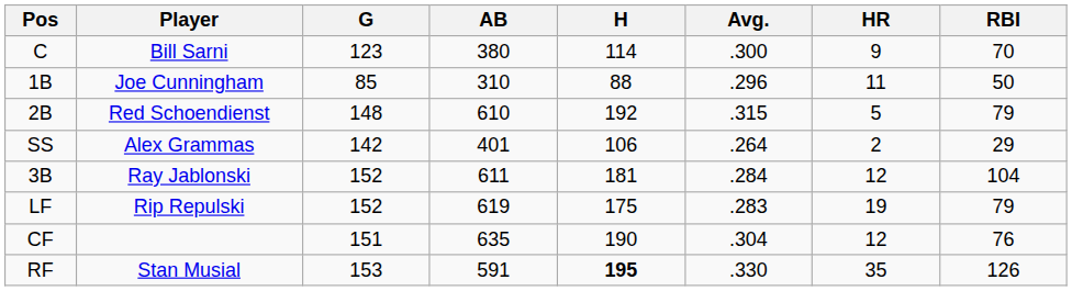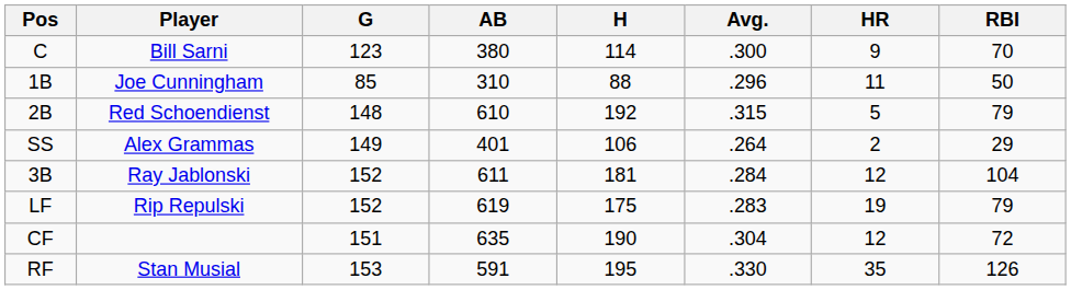SS | G: 142 -> 149
CF | RBI: 76 -> 72
RF | H: bold -> normal
